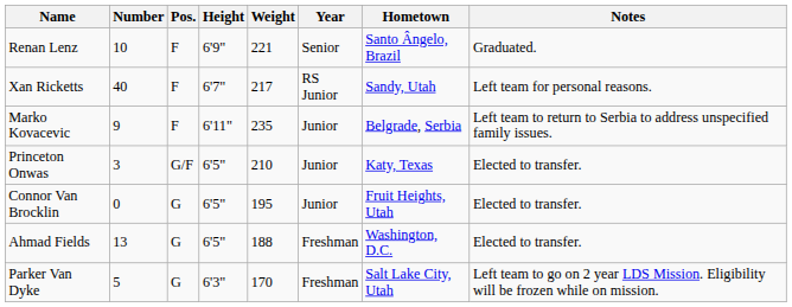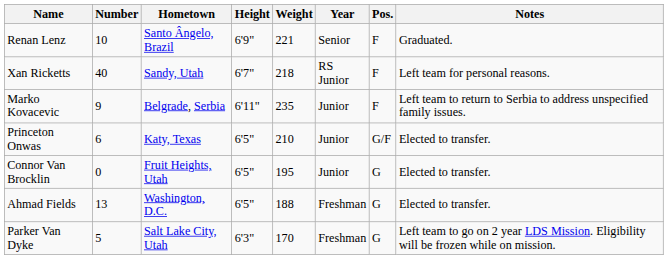columns swapped: Pos. <-> Hometown
Xan Ricketts | Weight: 217 -> 218
Princeton Onwas | Number: 3 -> 6
